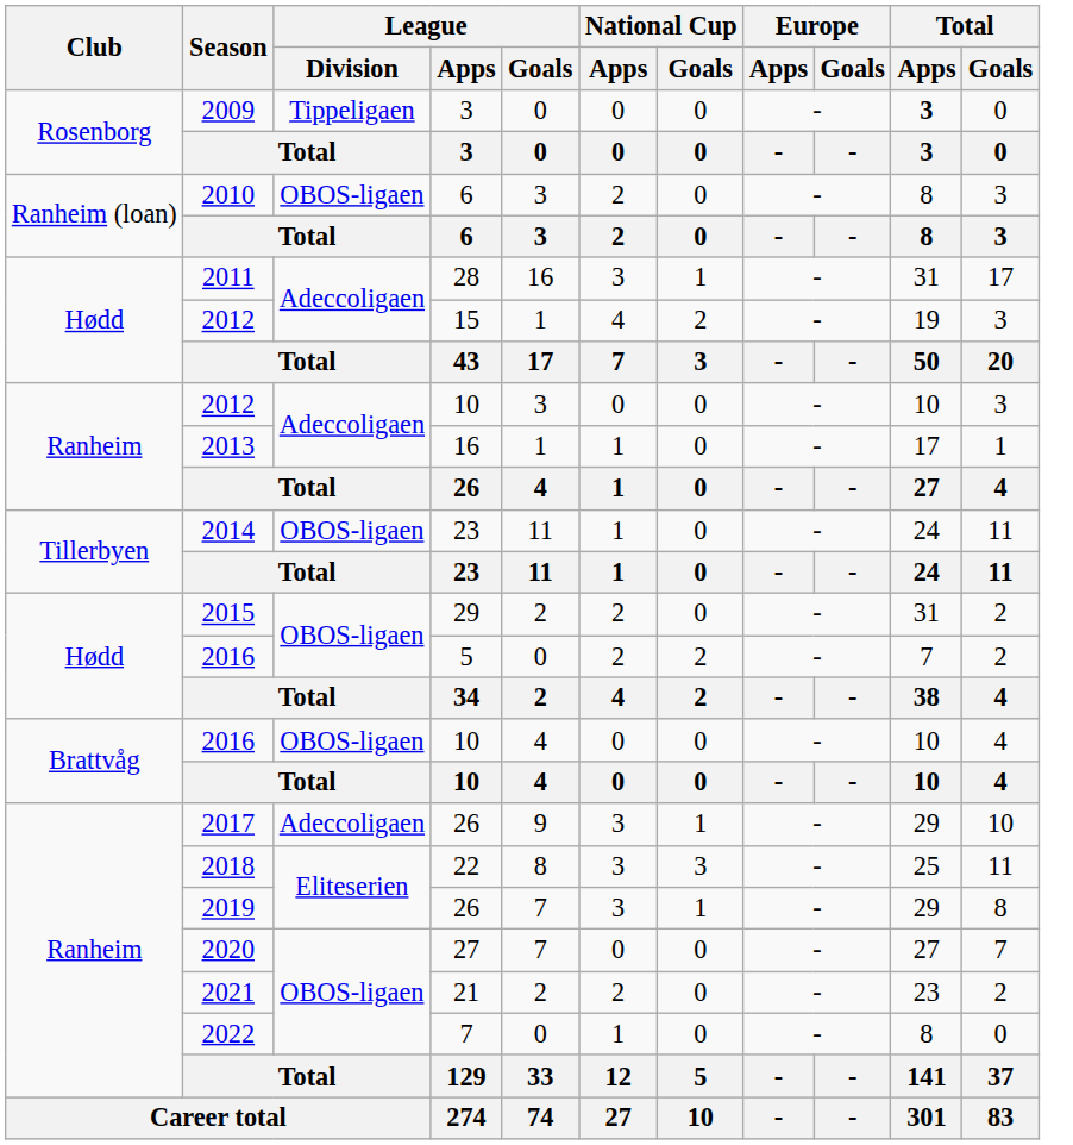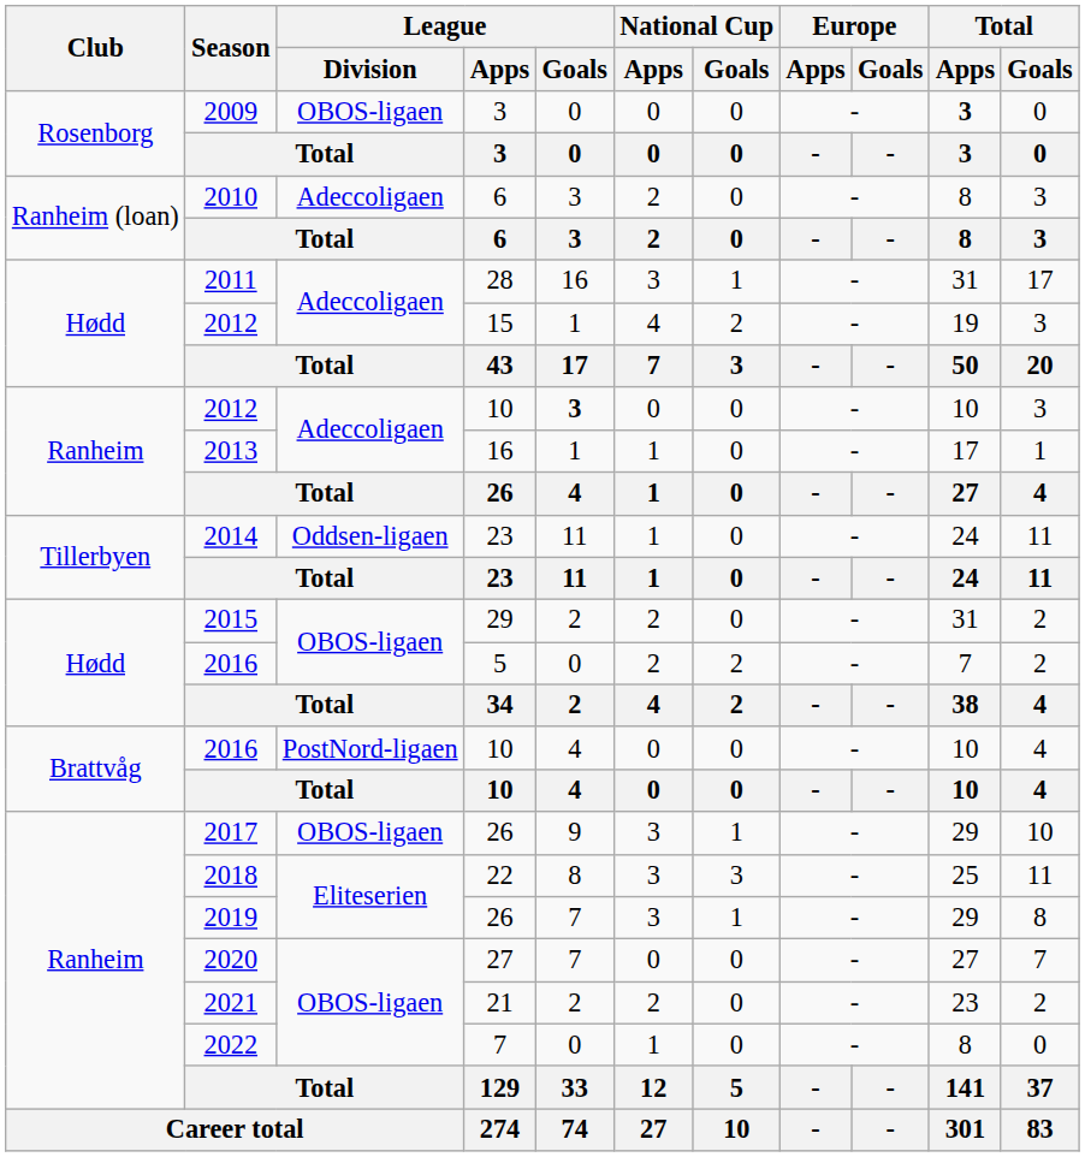2009 | League / Division: Tippeligaen -> OBOS-ligaen
2010 | League / Division: OBOS-ligaen -> Adeccoligaen
2012 / 10 | League / Goals: normal -> bold
2014 | League / Division: OBOS-ligaen -> Oddsen-ligaen
2016 / 10 | League / Division: OBOS-ligaen -> PostNord-ligaen
2017 | League / Division: Adeccoligaen -> OBOS-ligaen
